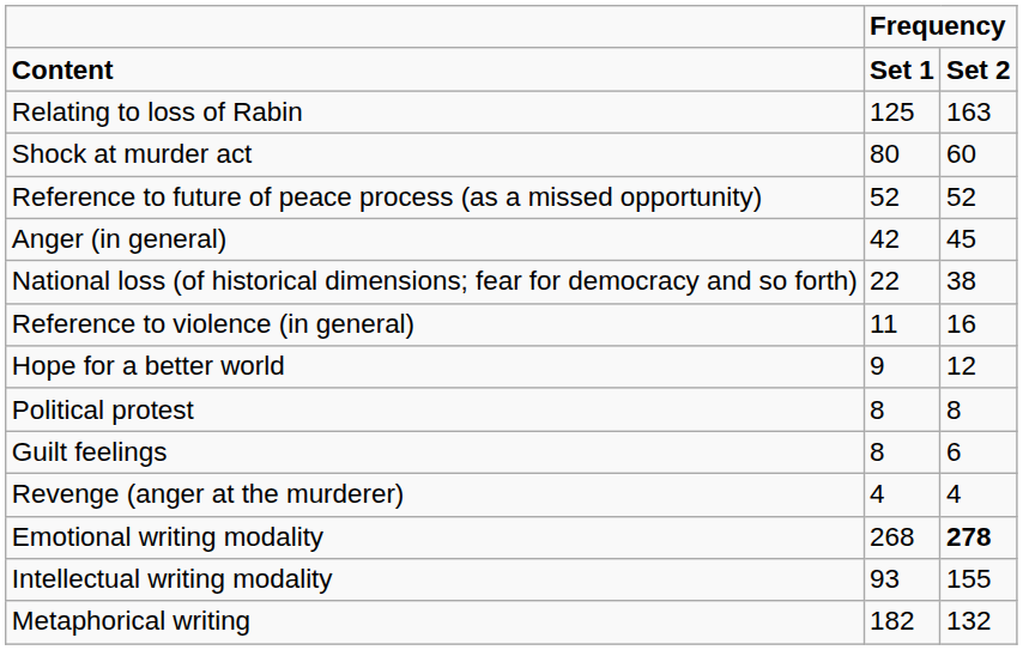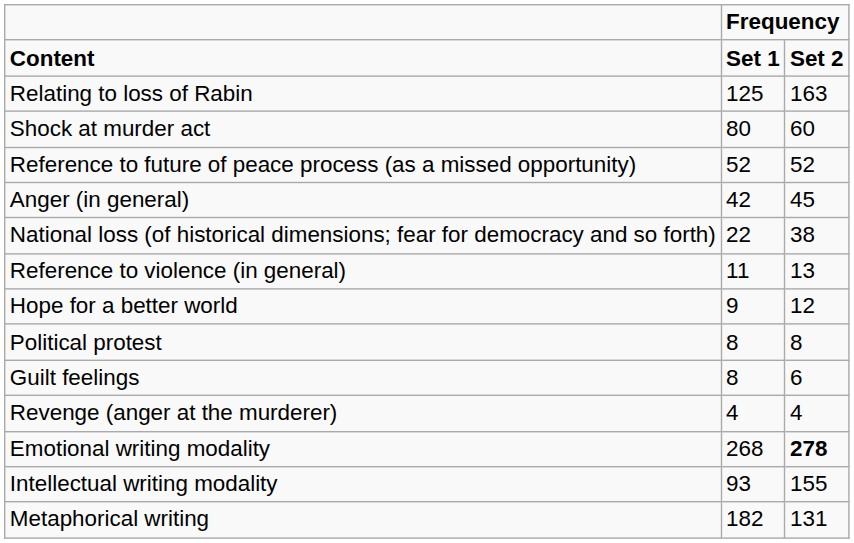Reference to violence (in general) | column 3: 16 -> 13
Metaphorical writing | column 3: 132 -> 131
